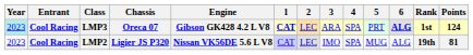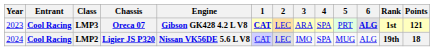LMP3 | Year: paleturquoise background -> no background
LMP3 | Points: 124 -> 121
LMP2 | Year: 2023 -> 2024
LMP2 | Points: 81 -> 18
